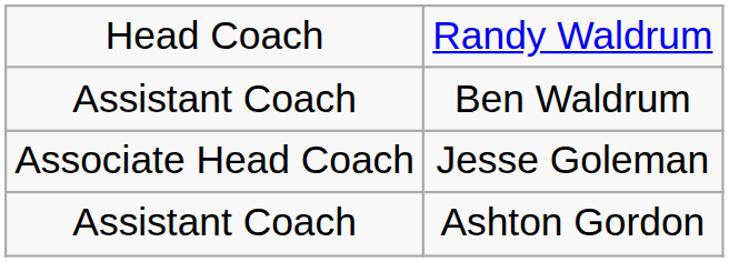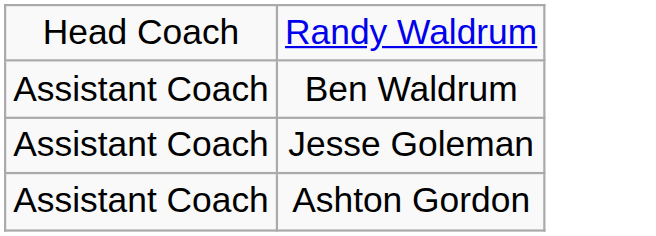Jesse Goleman | column 1: Associate Head Coach -> Assistant Coach
